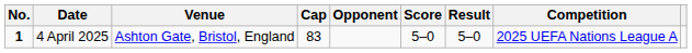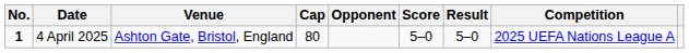4 April 2025 | Cap: 83 -> 80
